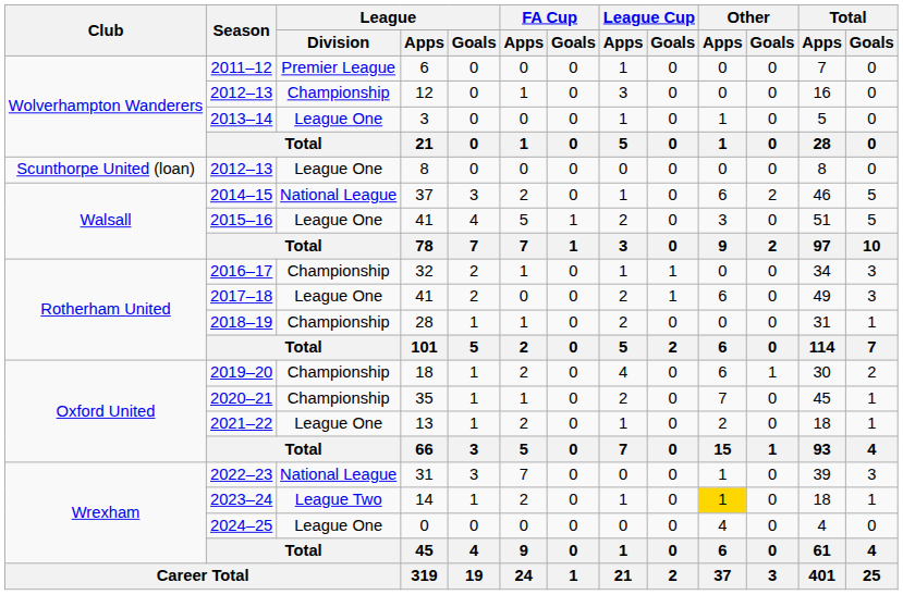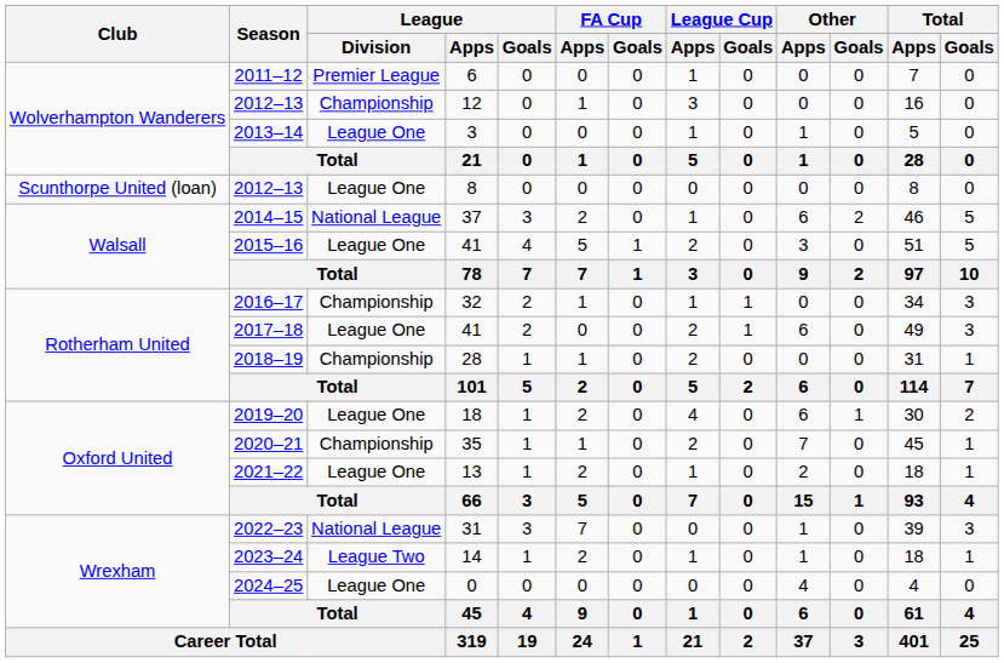2019–20 | League / Division: Championship -> League One
2023–24 | Other / Apps: gold background -> no background
